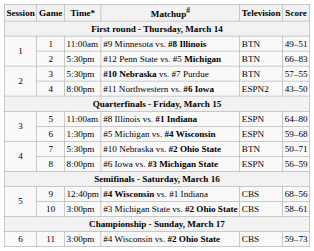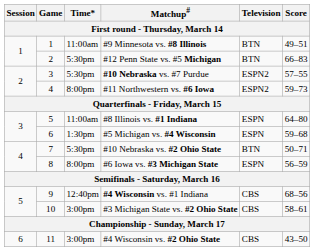#10 Nebraska vs. #7 Purdue | Television: BTN -> ESPN2
#11 Northwestern vs. #6 Iowa | Score: 43–50 -> 59–73
#4 Wisconsin vs. #2 Ohio State | Score: 59–73 -> 43–50
